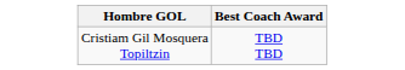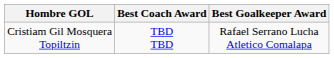+ column: Best Goalkeeper Award | Rafael Serrano Lucha Atletico Comalapa
